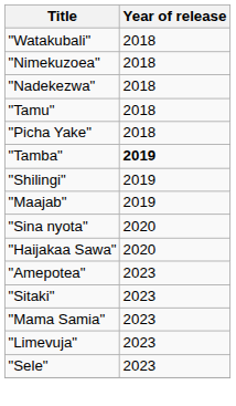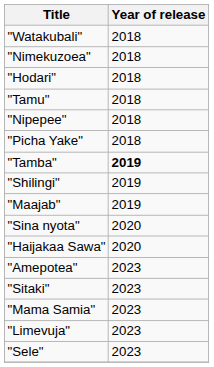+ row: "Hodari" | 2018
- row: "Nadekezwa" | 2018
+ row: "Nipepee" | 2018
